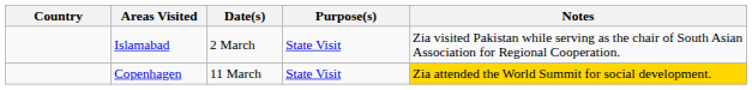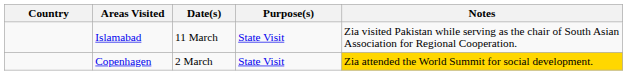Islamabad | Date(s): 2 March -> 11 March
Copenhagen | Date(s): 11 March -> 2 March
